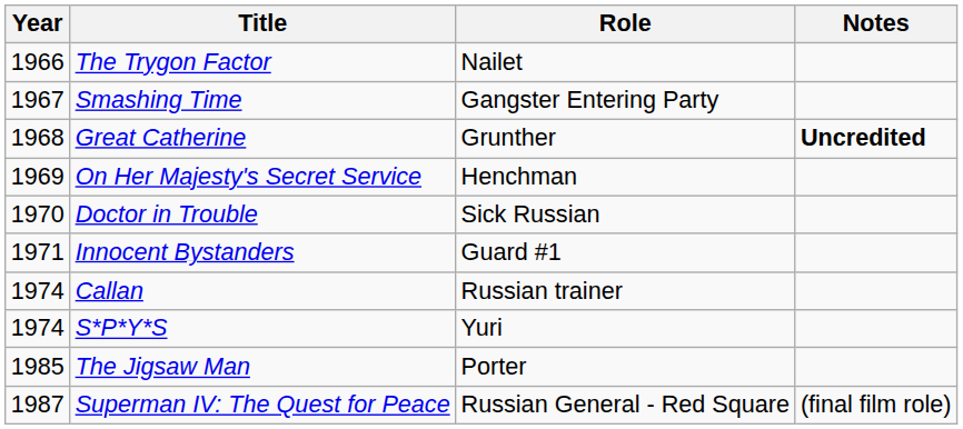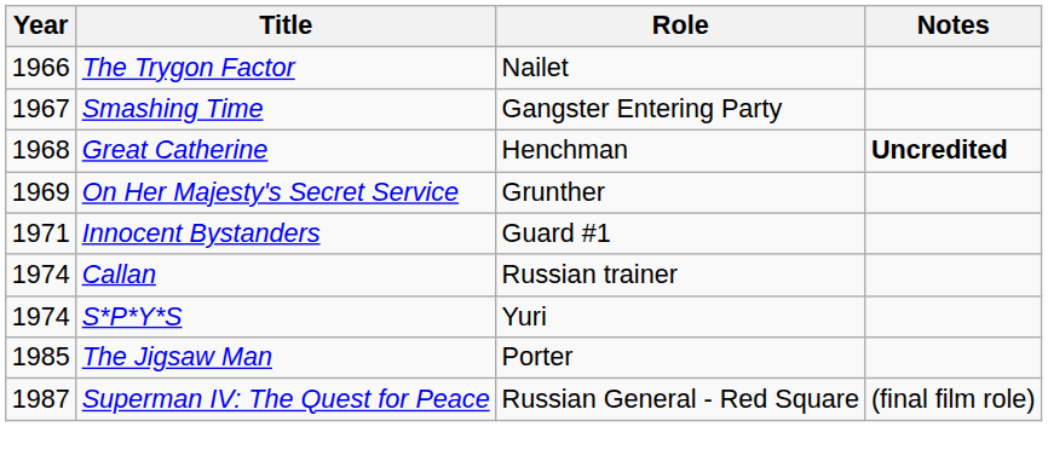Great Catherine | Role: Grunther -> Henchman
On Her Majesty's Secret Service | Role: Henchman -> Grunther
- row: 1970 | Doctor in Trouble | Sick Russian
